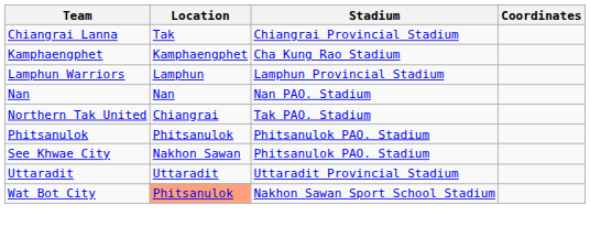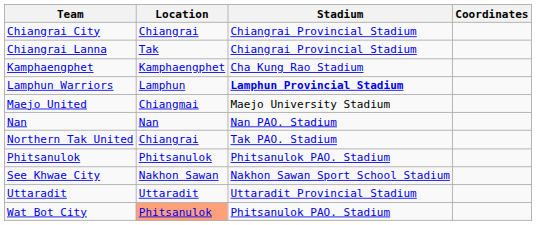+ row: Chiangrai City | Chiangrai | Chiangrai Provincial Stadium
Lamphun Warriors | Stadium: normal -> bold
+ row: Maejo United | Chiangmai | Maejo University Stadium
See Khwae City | Stadium: Phitsanulok PAO. Stadium -> Nakhon Sawan Sport School Stadium
Wat Bot City | Stadium: Nakhon Sawan Sport School Stadium -> Phitsanulok PAO. Stadium
